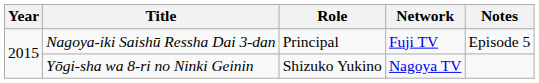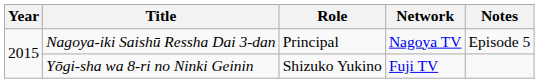Nagoya-iki Saishū Ressha Dai 3-dan | Network: Fuji TV -> Nagoya TV
Yōgi-sha wa 8-ri no Ninki Geinin | Network: Nagoya TV -> Fuji TV
